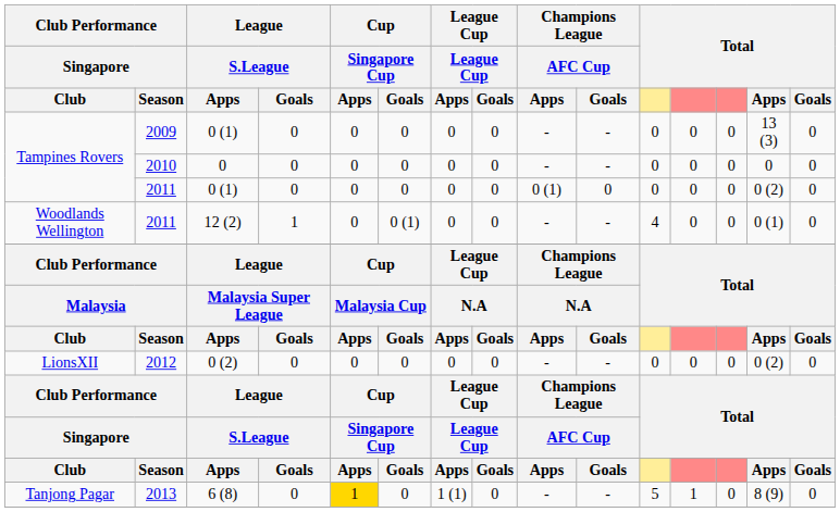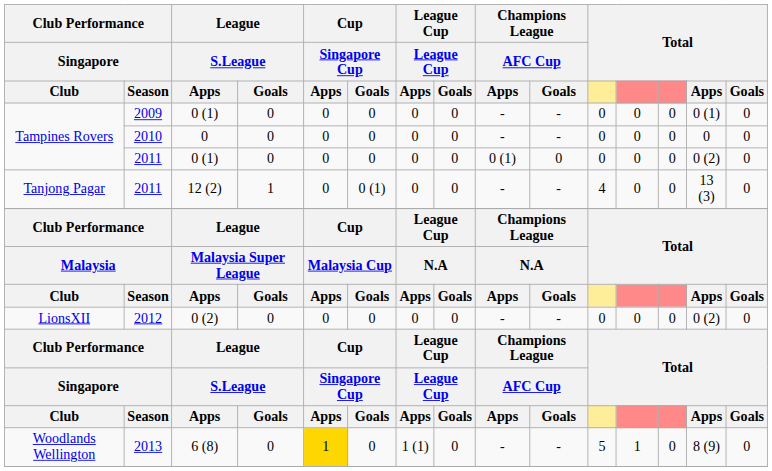2009 | Total / Apps: 13 (3) -> 0 (1)
2011 / 12 (2) | Club Performance / Singapore / Club: Woodlands Wellington -> Tanjong Pagar
2011 / 12 (2) | Total / Apps: 0 (1) -> 13 (3)
2013 | Club Performance / Singapore / Club: Tanjong Pagar -> Woodlands Wellington
